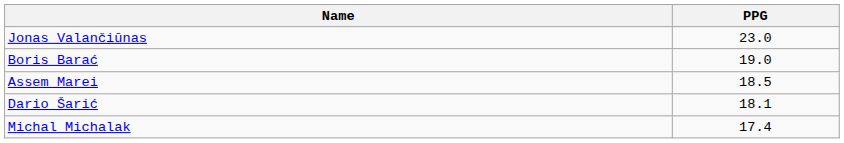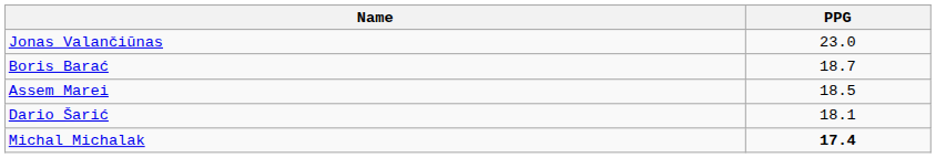Boris Barać | PPG: 19.0 -> 18.7
Michal Michalak | PPG: normal -> bold
